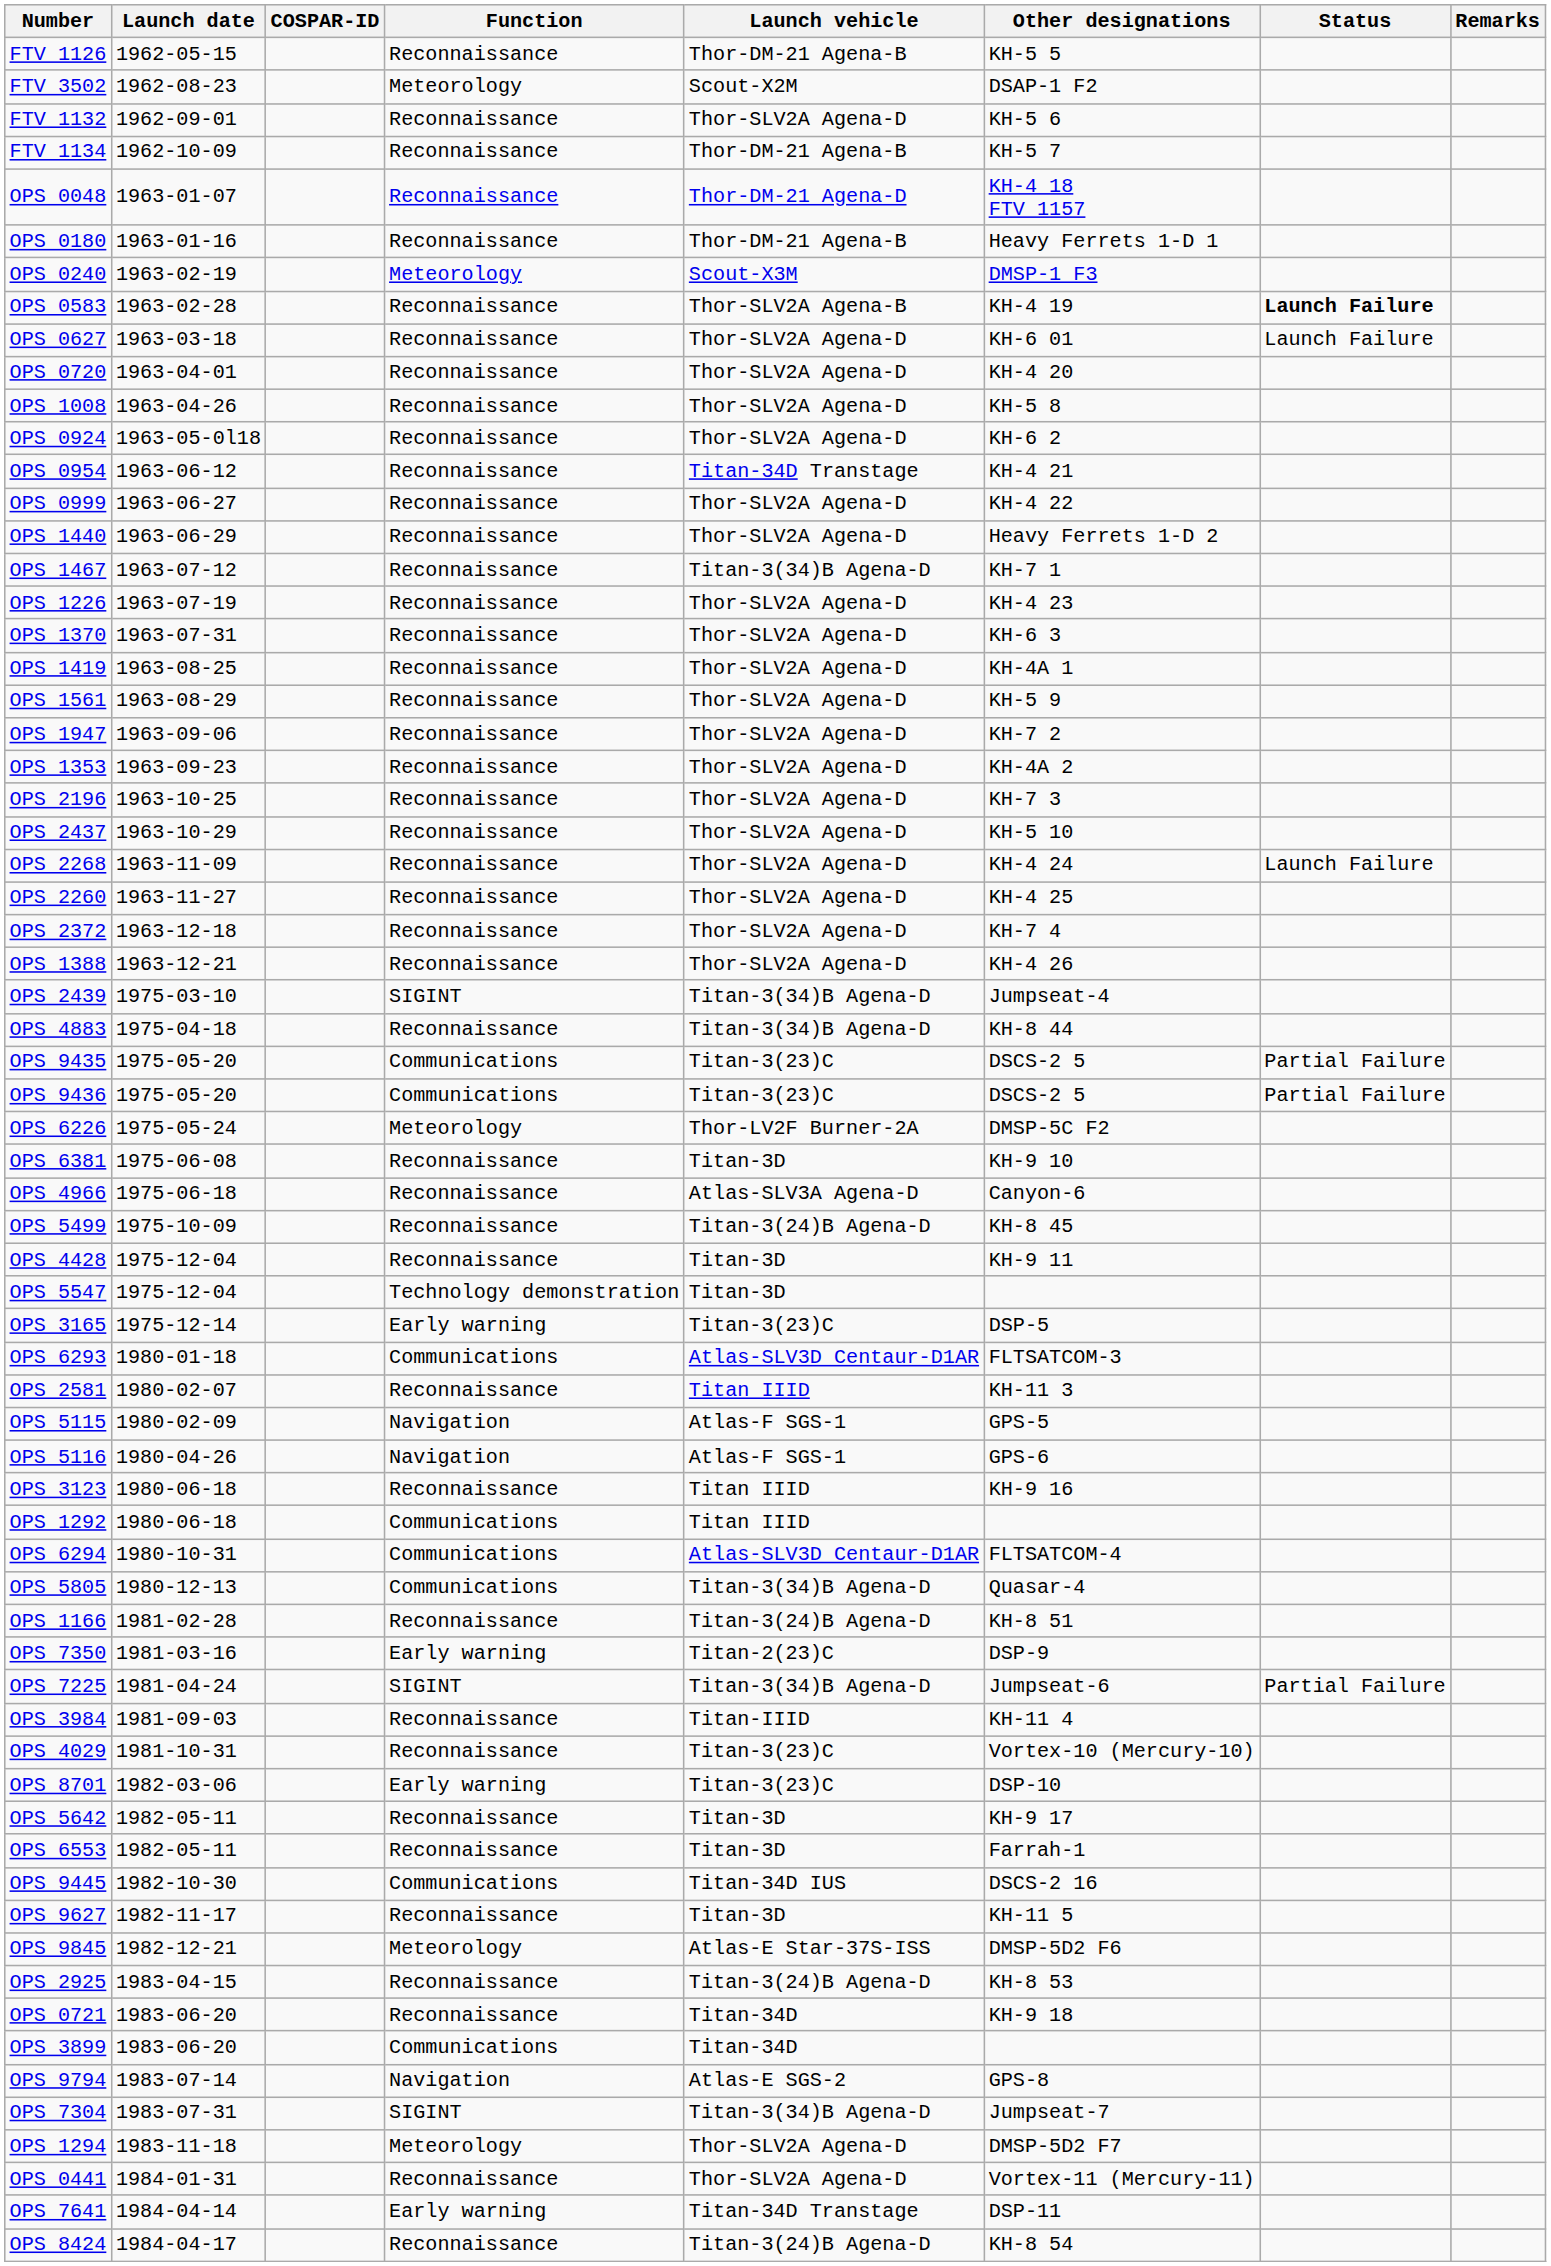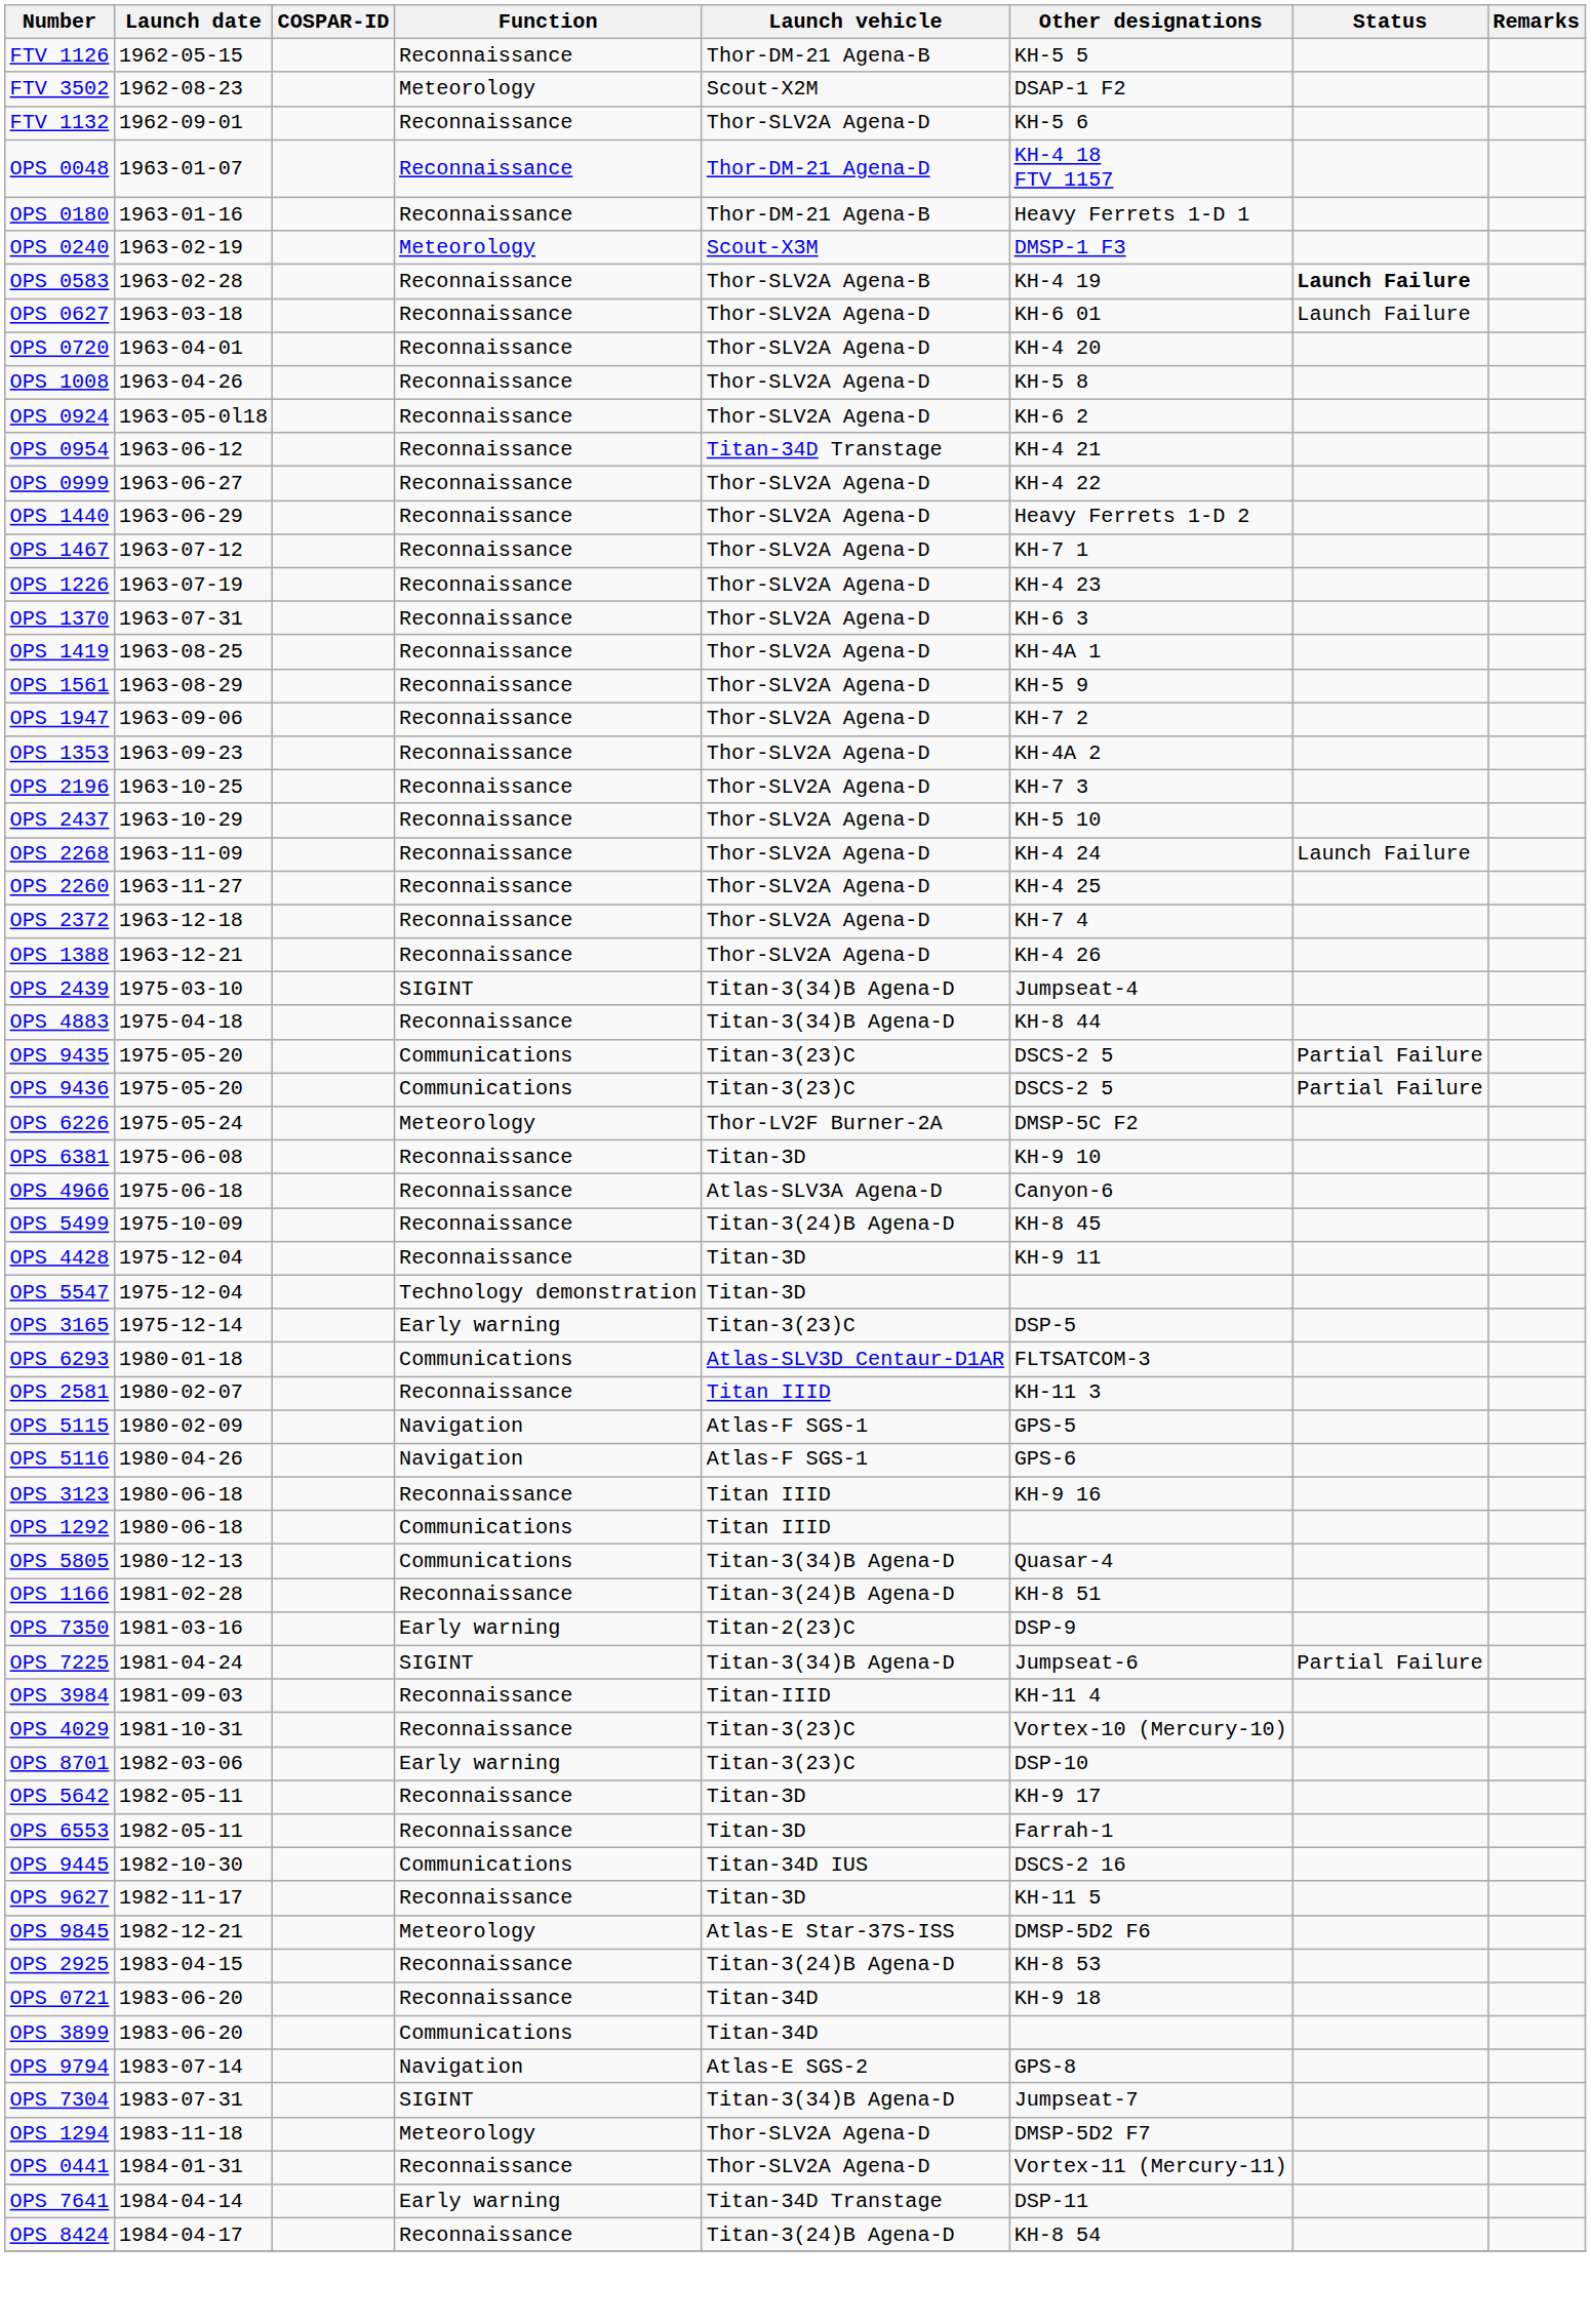- row: FTV 1134 | 1962-10-09 | Reconnaissance | Thor-DM-21 Agena-B | KH-5 7
OPS 1467 | Launch vehicle: Titan-3(34)B Agena-D -> Thor-SLV2A Agena-D
- row: OPS 6294 | 1980-10-31 | Communications | Atlas-SLV3D Centaur-D1AR | FLTSATCOM-4
